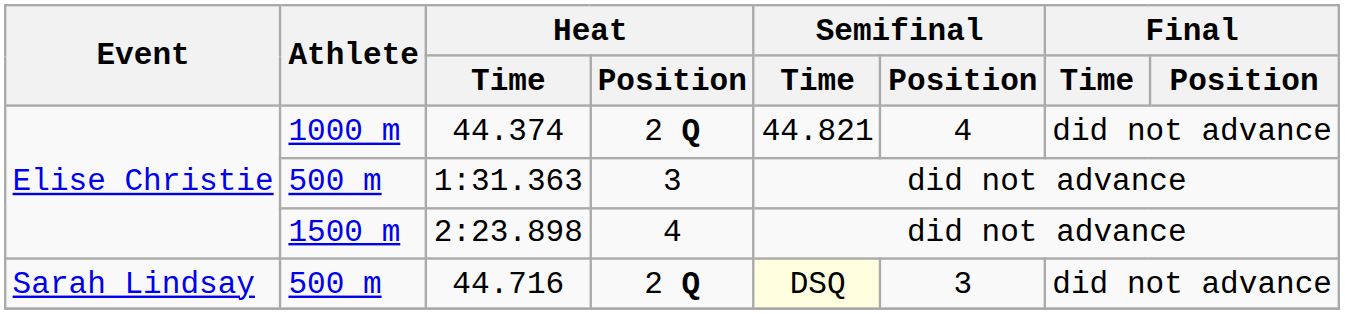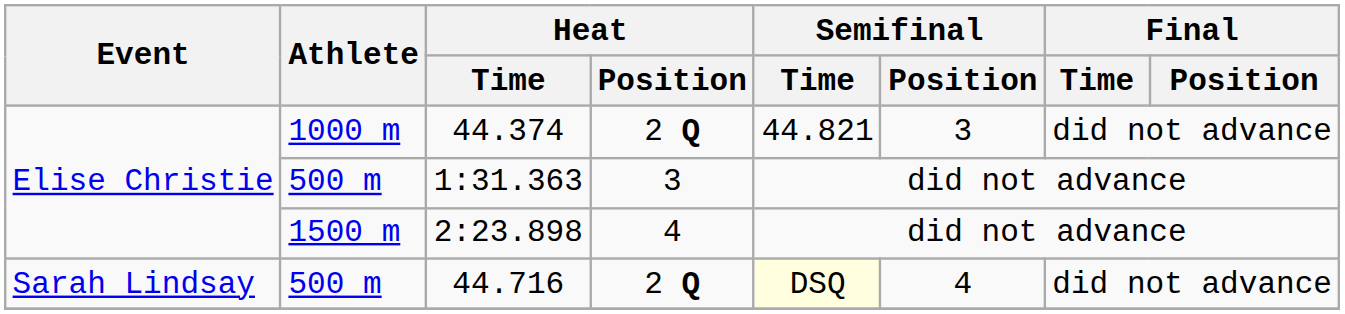44.374 | Semifinal / Position: 4 -> 3
44.716 | Semifinal / Position: 3 -> 4
